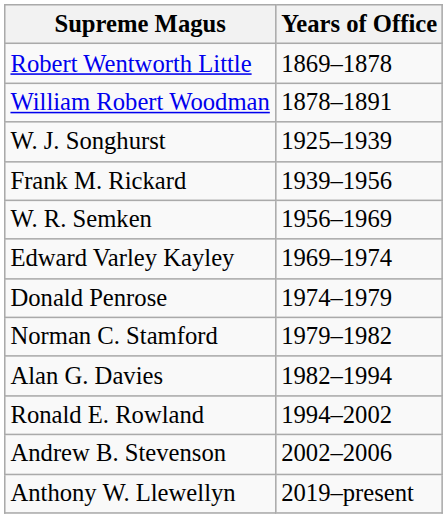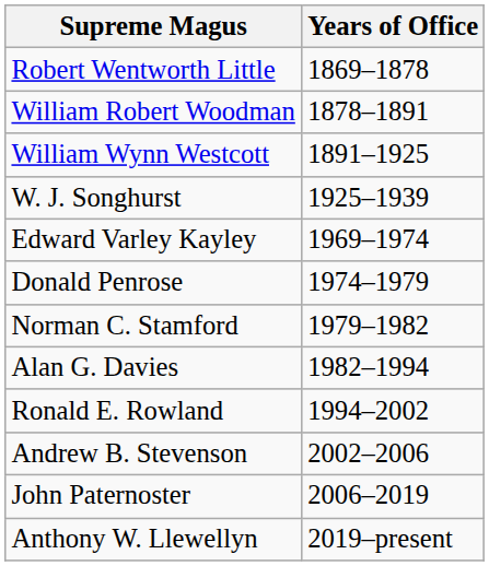+ row: William Wynn Westcott | 1891–1925
- row: Frank M. Rickard | 1939–1956
- row: W. R. Semken | 1956–1969
+ row: John Paternoster | 2006–2019
